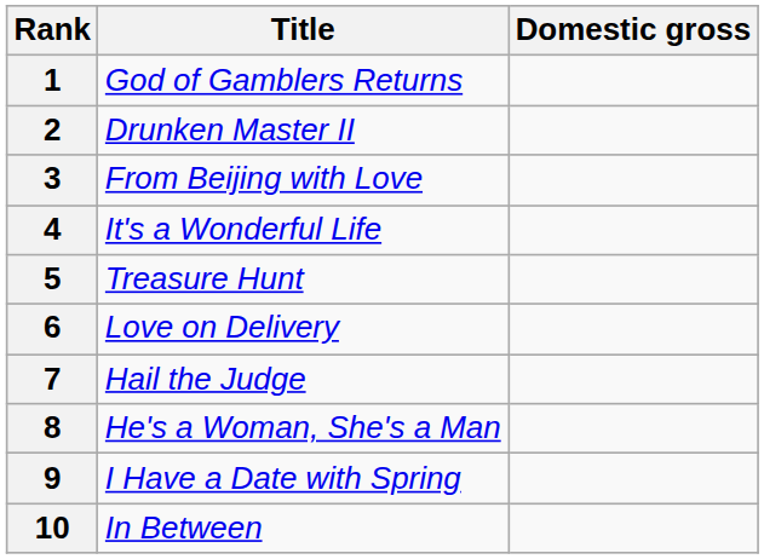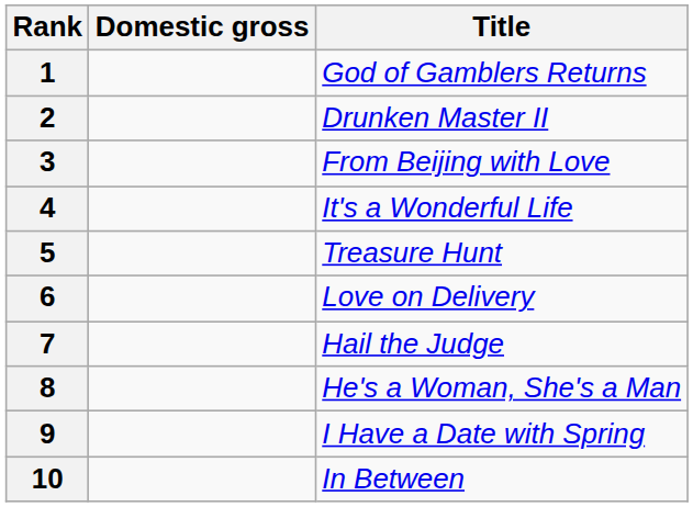columns swapped: Title <-> Domestic gross
